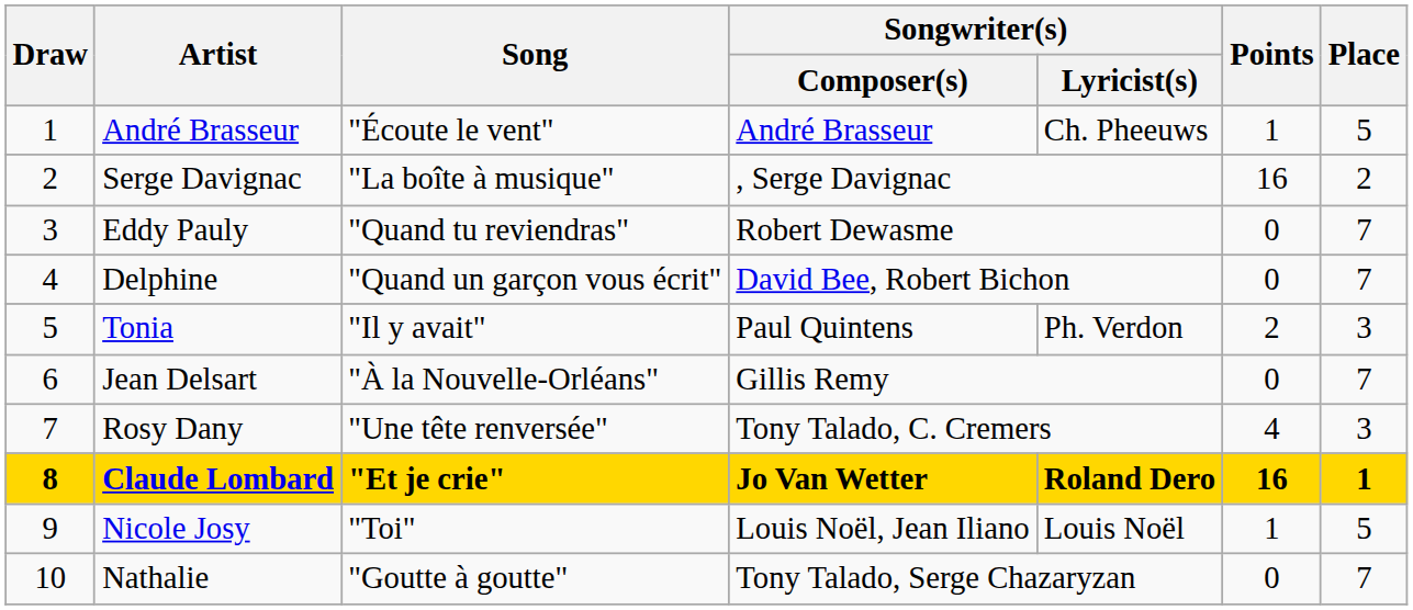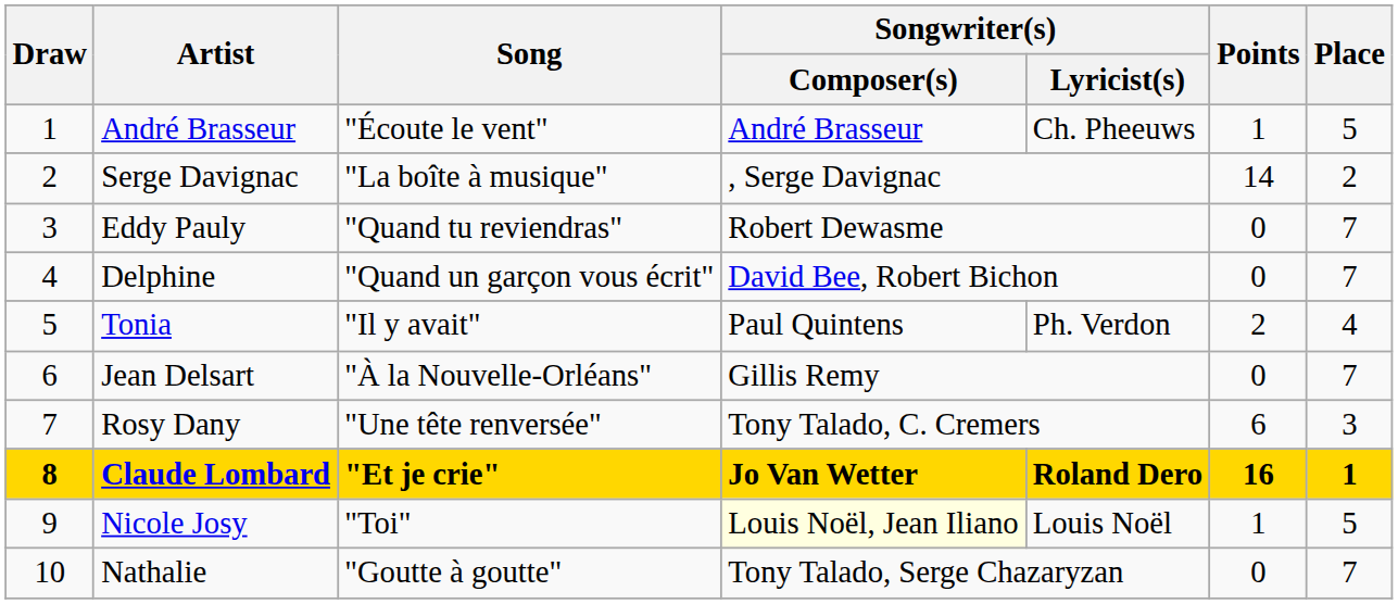Serge Davignac | Points: 16 -> 14
Tonia | Place: 3 -> 4
Rosy Dany | Points: 4 -> 6
Nicole Josy | Songwriter(s) / Composer(s): no background -> lightyellow background
